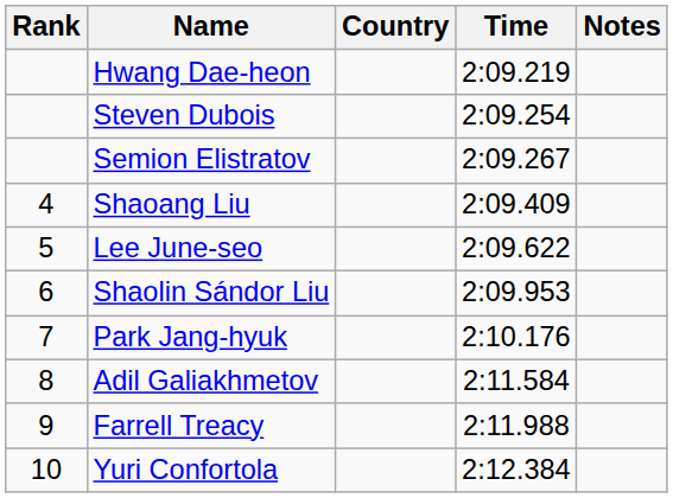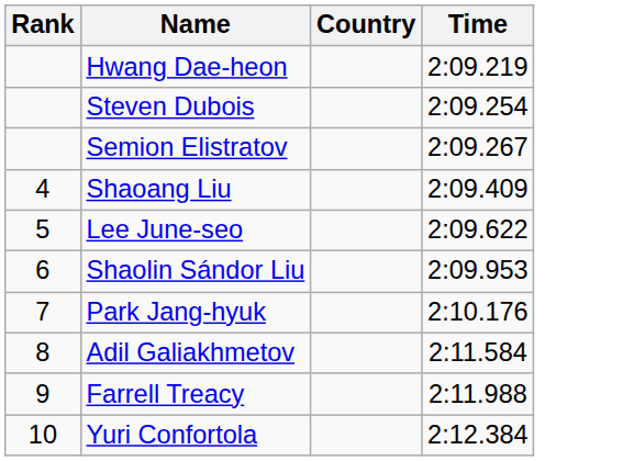- column: Notes
